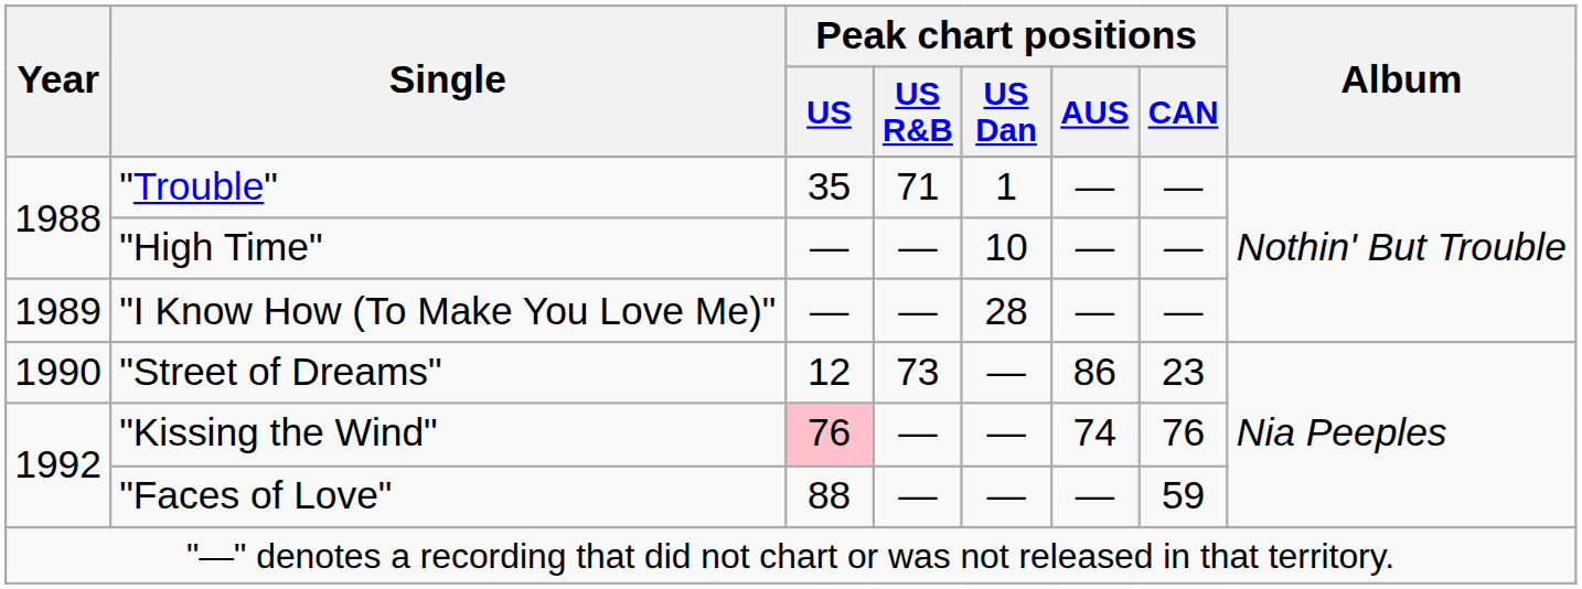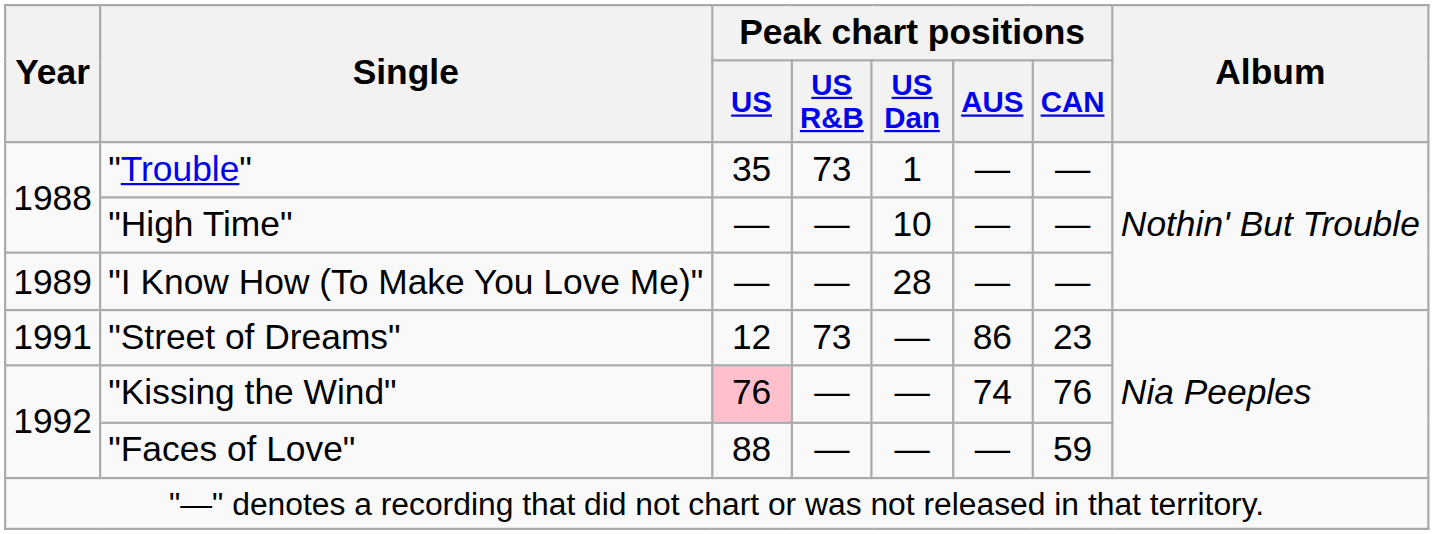"Trouble" | Peak chart positions / US R&B: 71 -> 73
"Street of Dreams" | Year: 1990 -> 1991
